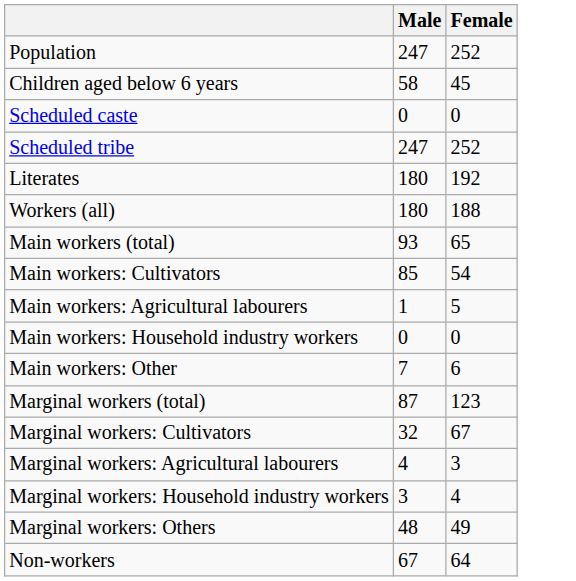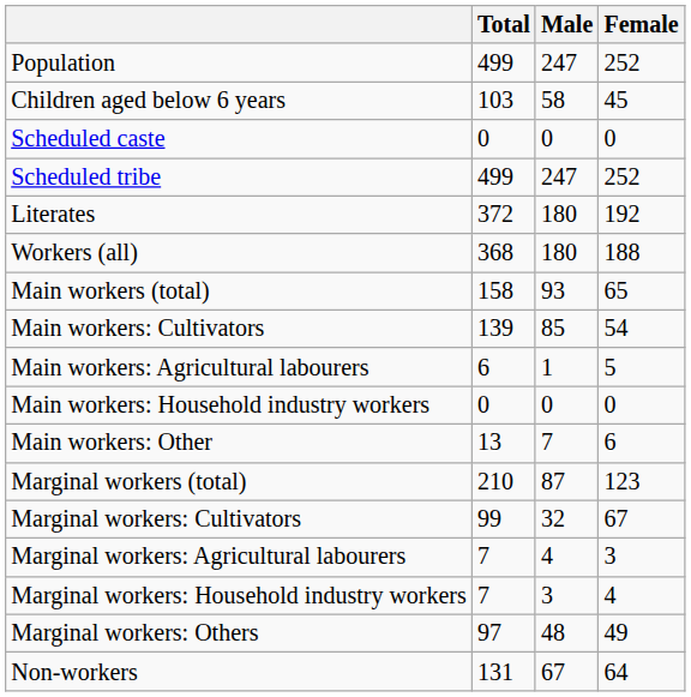+ column: Total | 499 | 103 | 0 | 499 | 372 | 368 | 158 | 139 | 6 | 0 | 13 | 210 | 99 | 7 | 7 | 97 | 131
